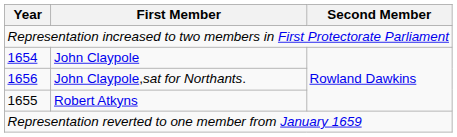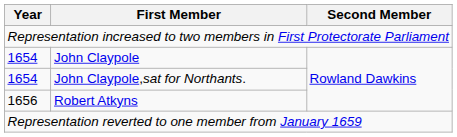John Claypole,sat for Northants. | Year: 1656 -> 1654
Robert Atkyns | Year: 1655 -> 1656
